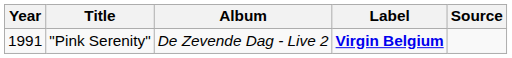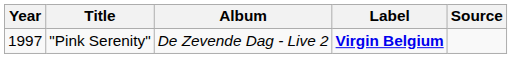"Pink Serenity" | Year: 1991 -> 1997
